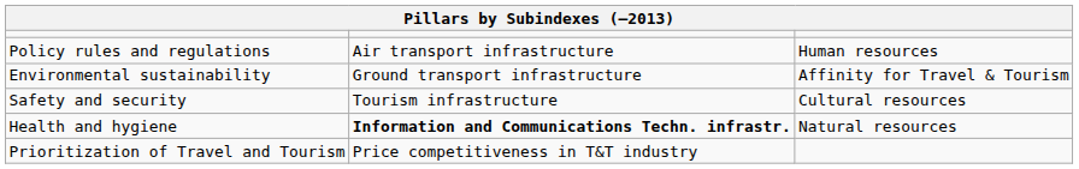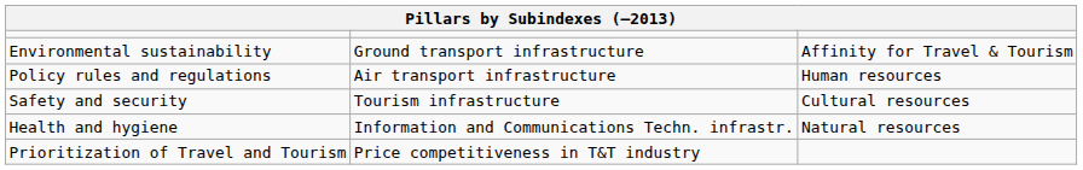rows swapped: Policy rules and regulations <-> Environmental sustainability
Health and hygiene | column 2: bold -> normal
